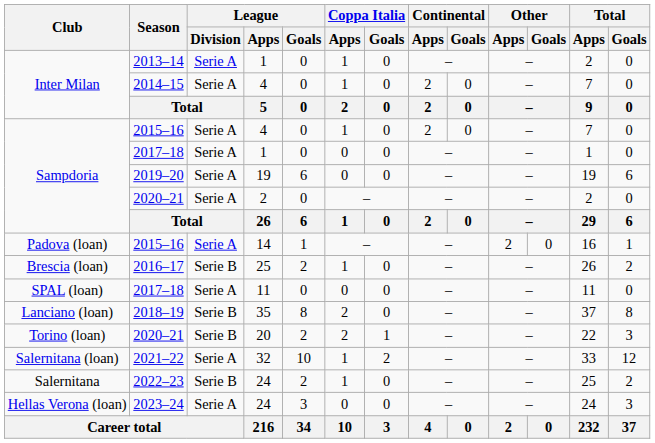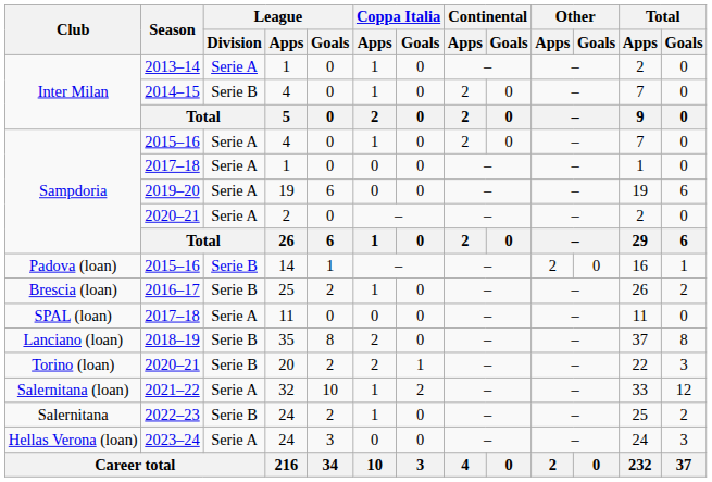2014–15 | League / Division: Serie A -> Serie B
2015–16 / 14 | League / Division: Serie A -> Serie B
